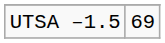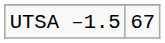UTSA –1.5 | column 2: 69 -> 67
